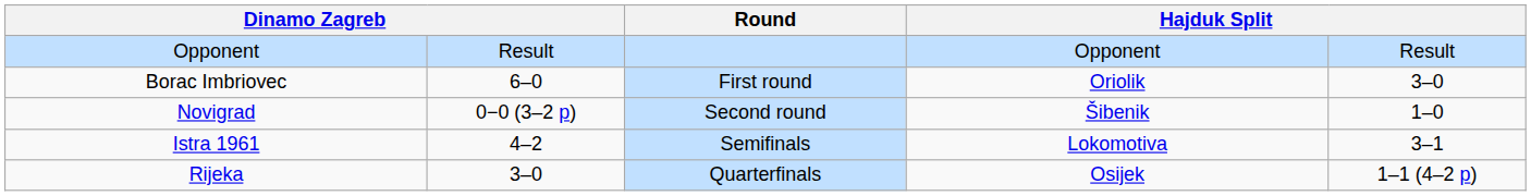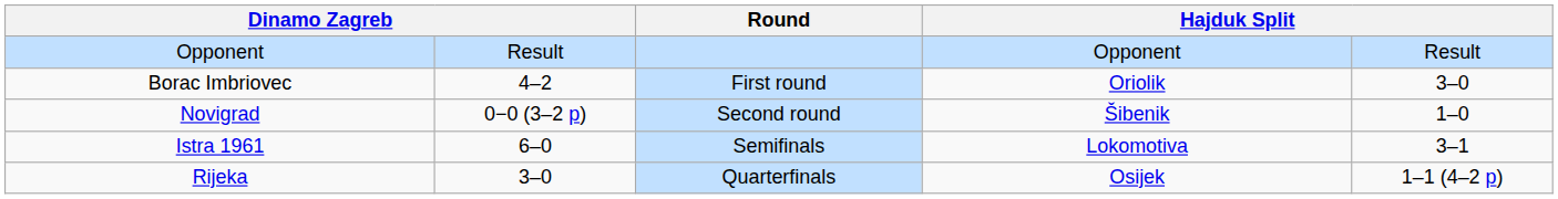Borac Imbriovec | column 2: 6–0 -> 4–2
Istra 1961 | column 2: 4–2 -> 6–0
